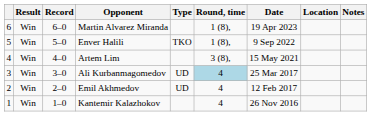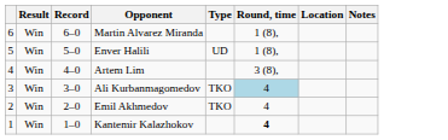- column: Date | 19 Apr 2023 | 9 Sep 2022 | 15 May 2021 | 25 Mar 2017 | 12 Feb 2017 | 26 Nov 2016
Enver Halili | Type: TKO -> UD
Ali Kurbanmagomedov | Type: UD -> TKO
Emil Akhmedov | Type: UD -> TKO
Kantemir Kalazhokov | Round, time: normal -> bold
